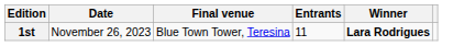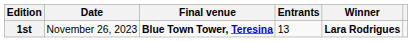1st | Final venue: normal -> bold
1st | Entrants: 11 -> 13
